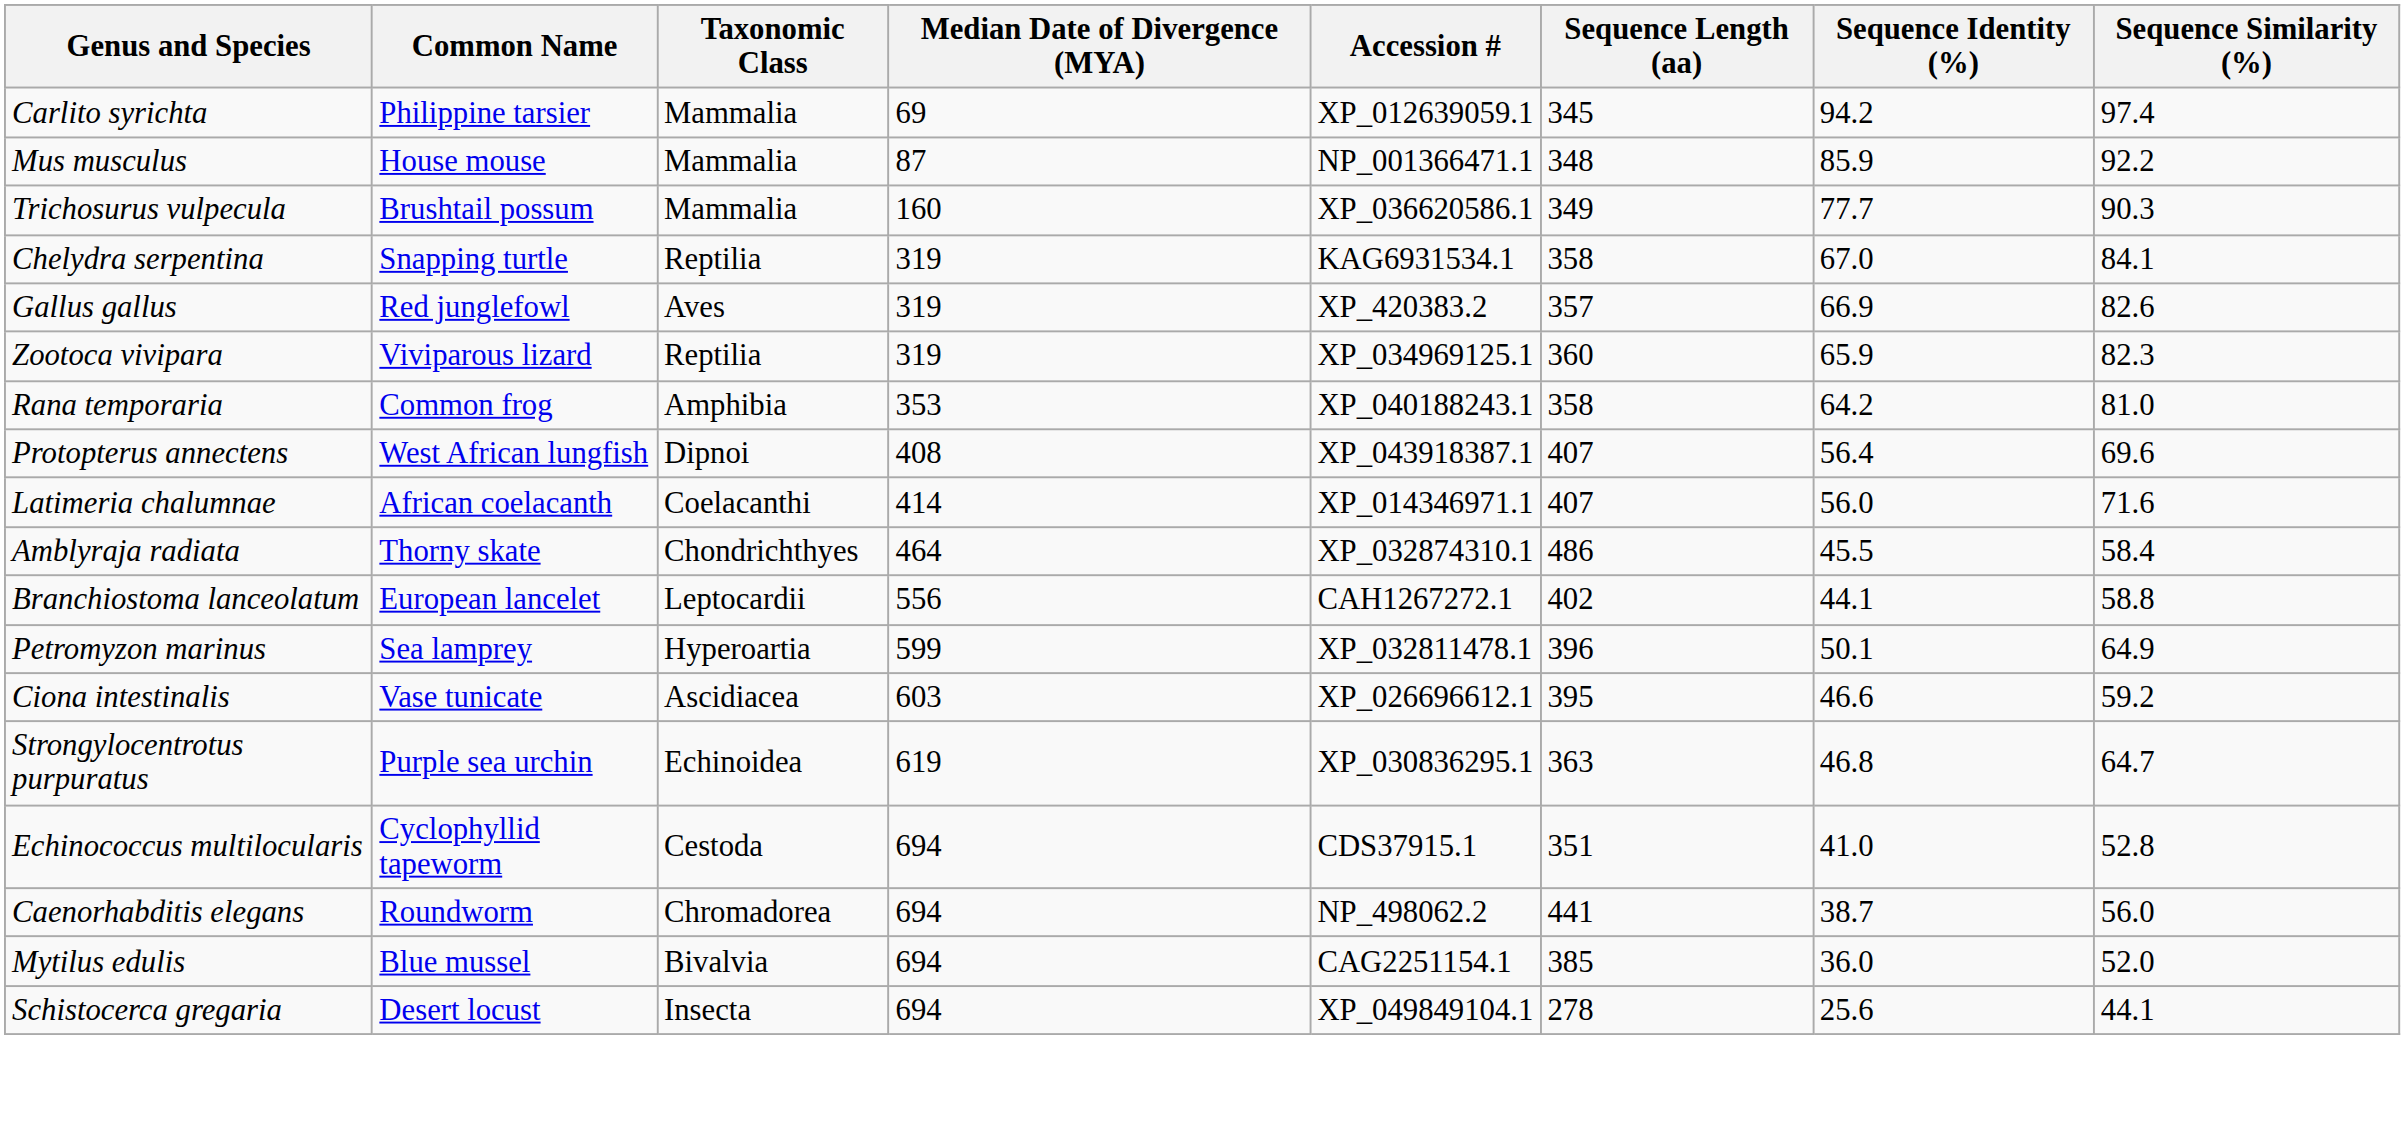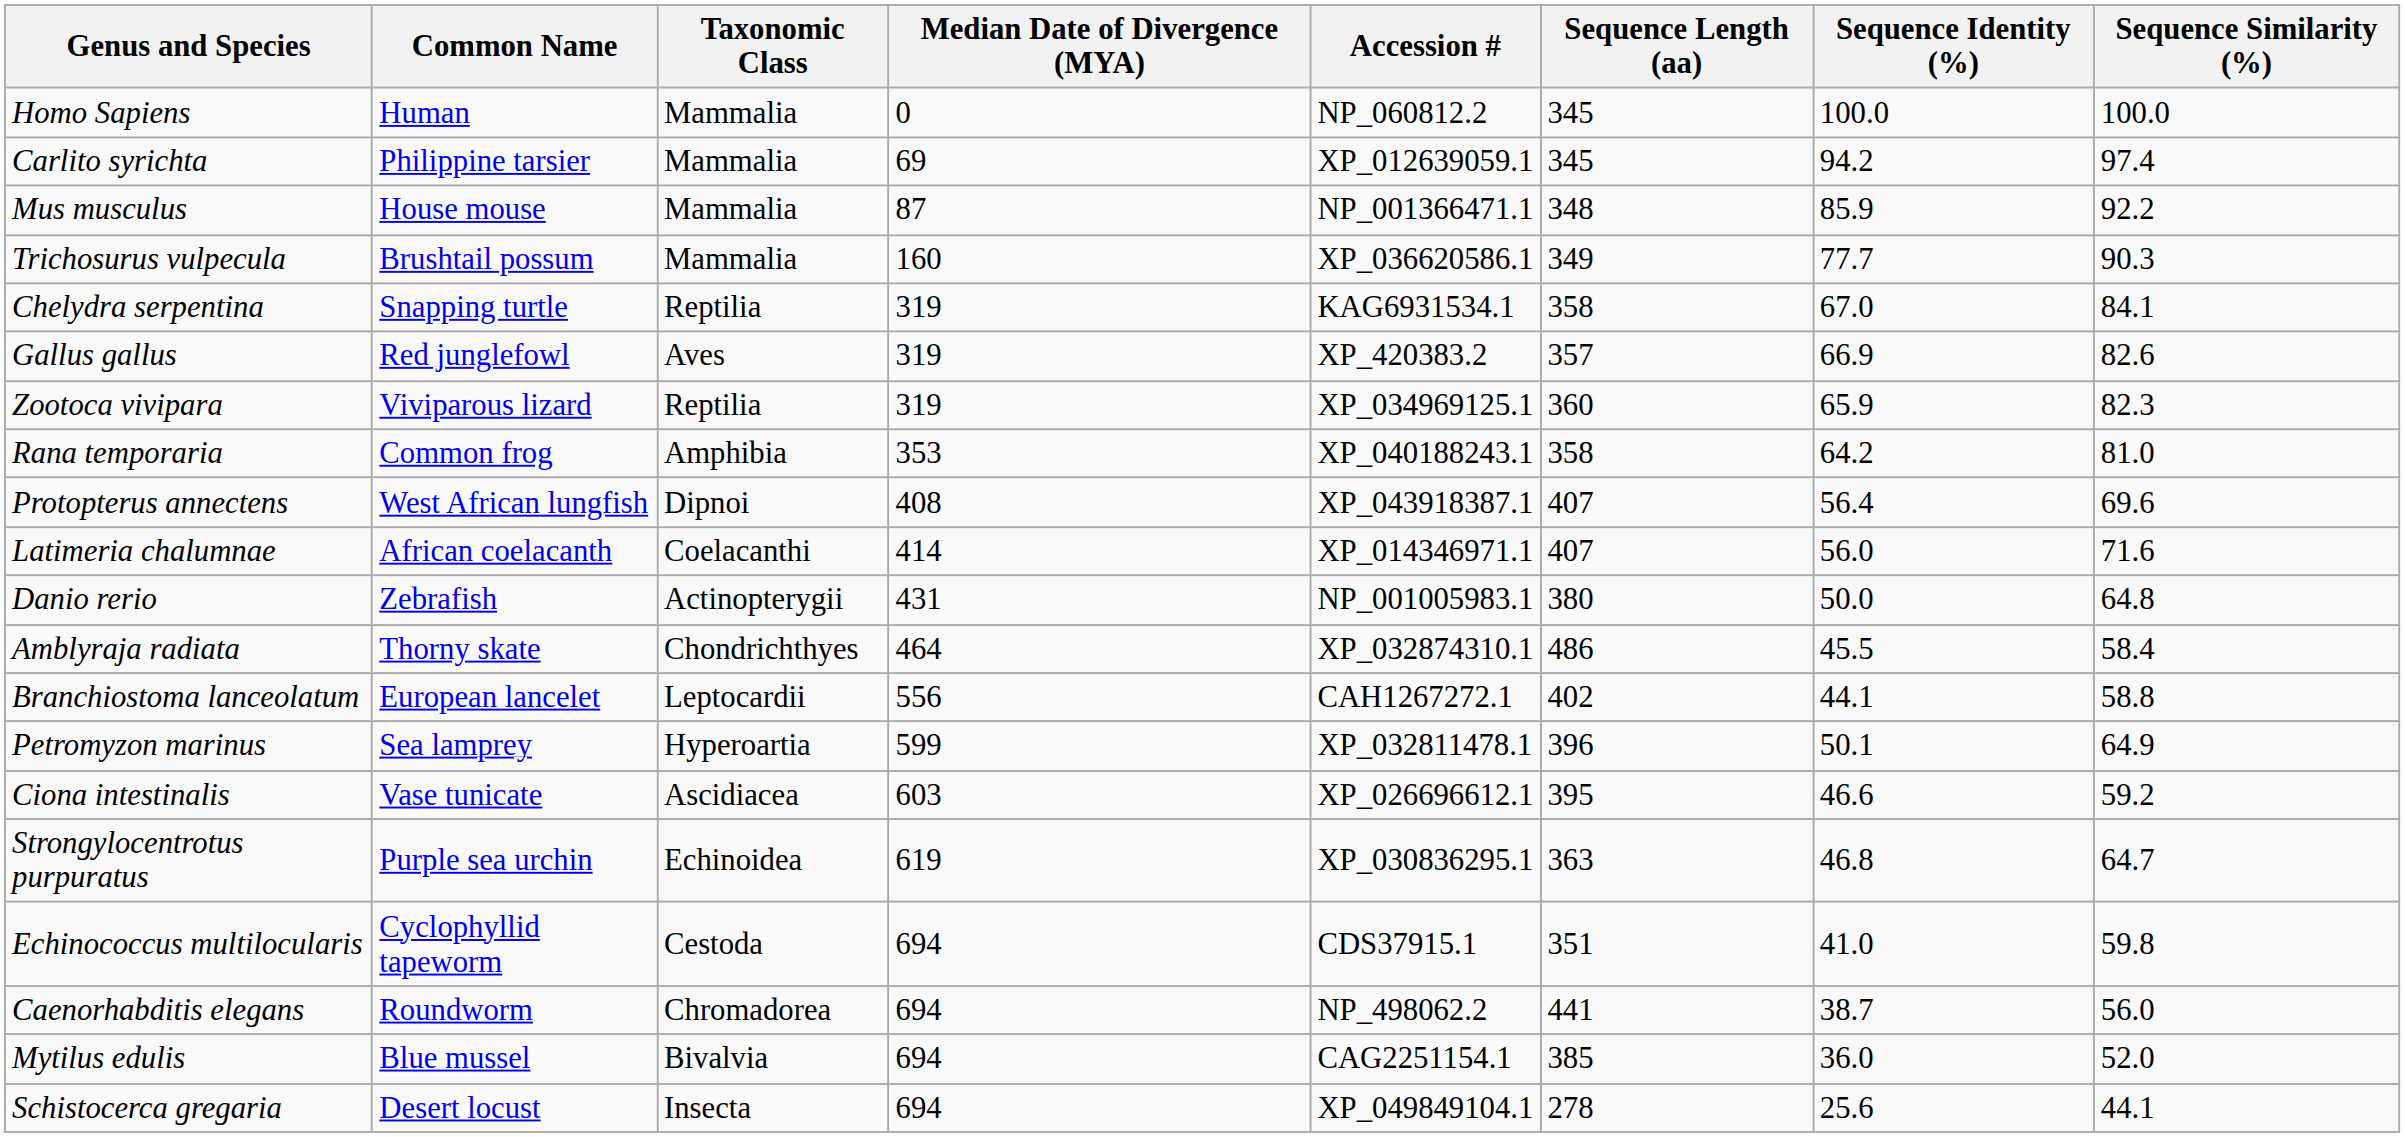+ row: Homo Sapiens | Human | Mammalia | 0 | NP_060812.2 | 345 | 100.0 | 100.0
+ row: Danio rerio | Zebrafish | Actinopterygii | 431 | NP_001005983.1 | 380 | 50.0 | 64.8
Echinococcus multilocularis | Sequence Similarity (%): 52.8 -> 59.8
